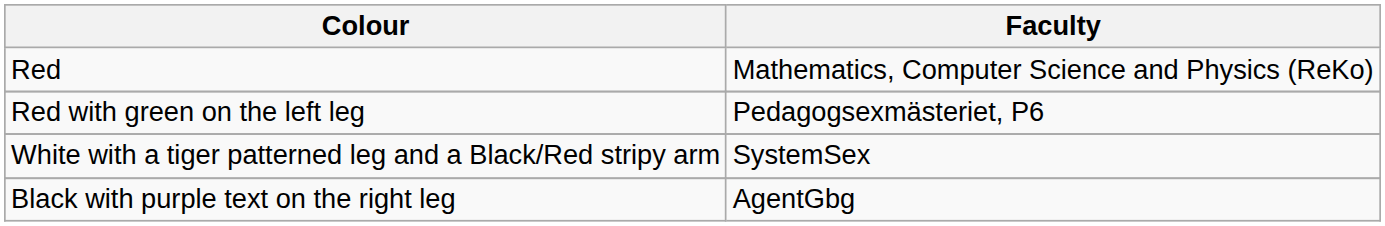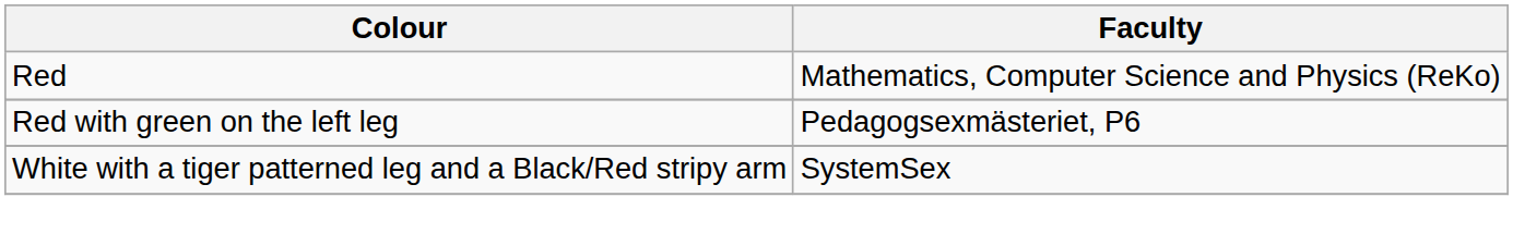- row: Black with purple text on the right leg | AgentGbg
